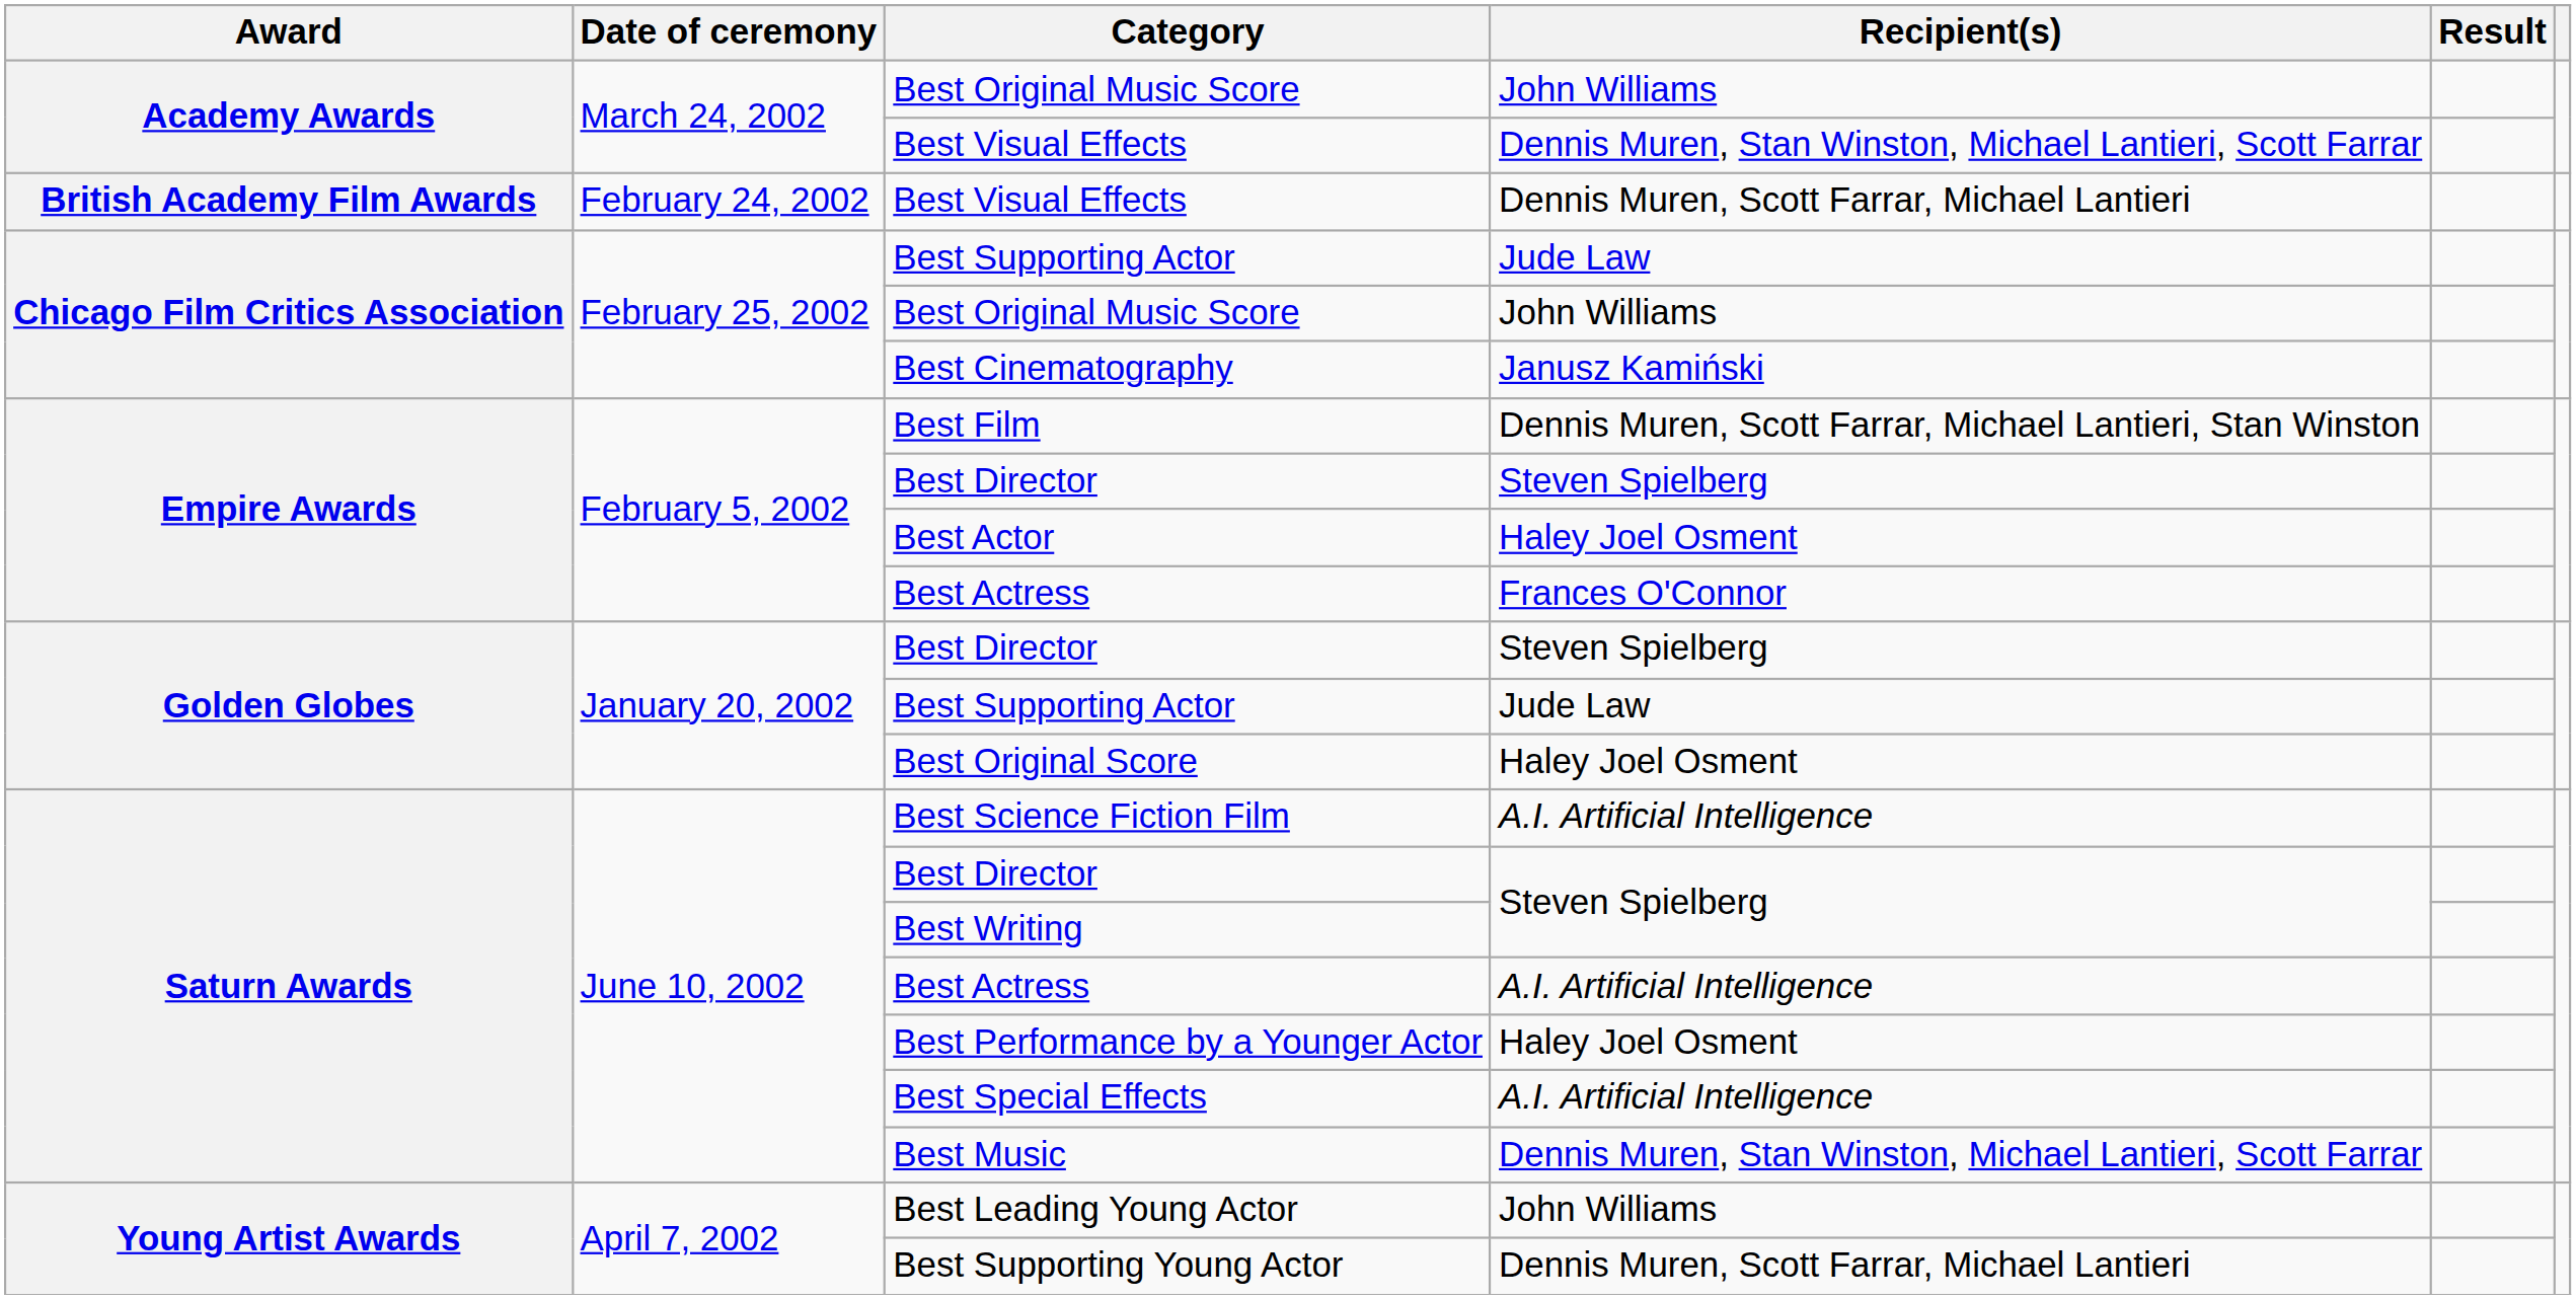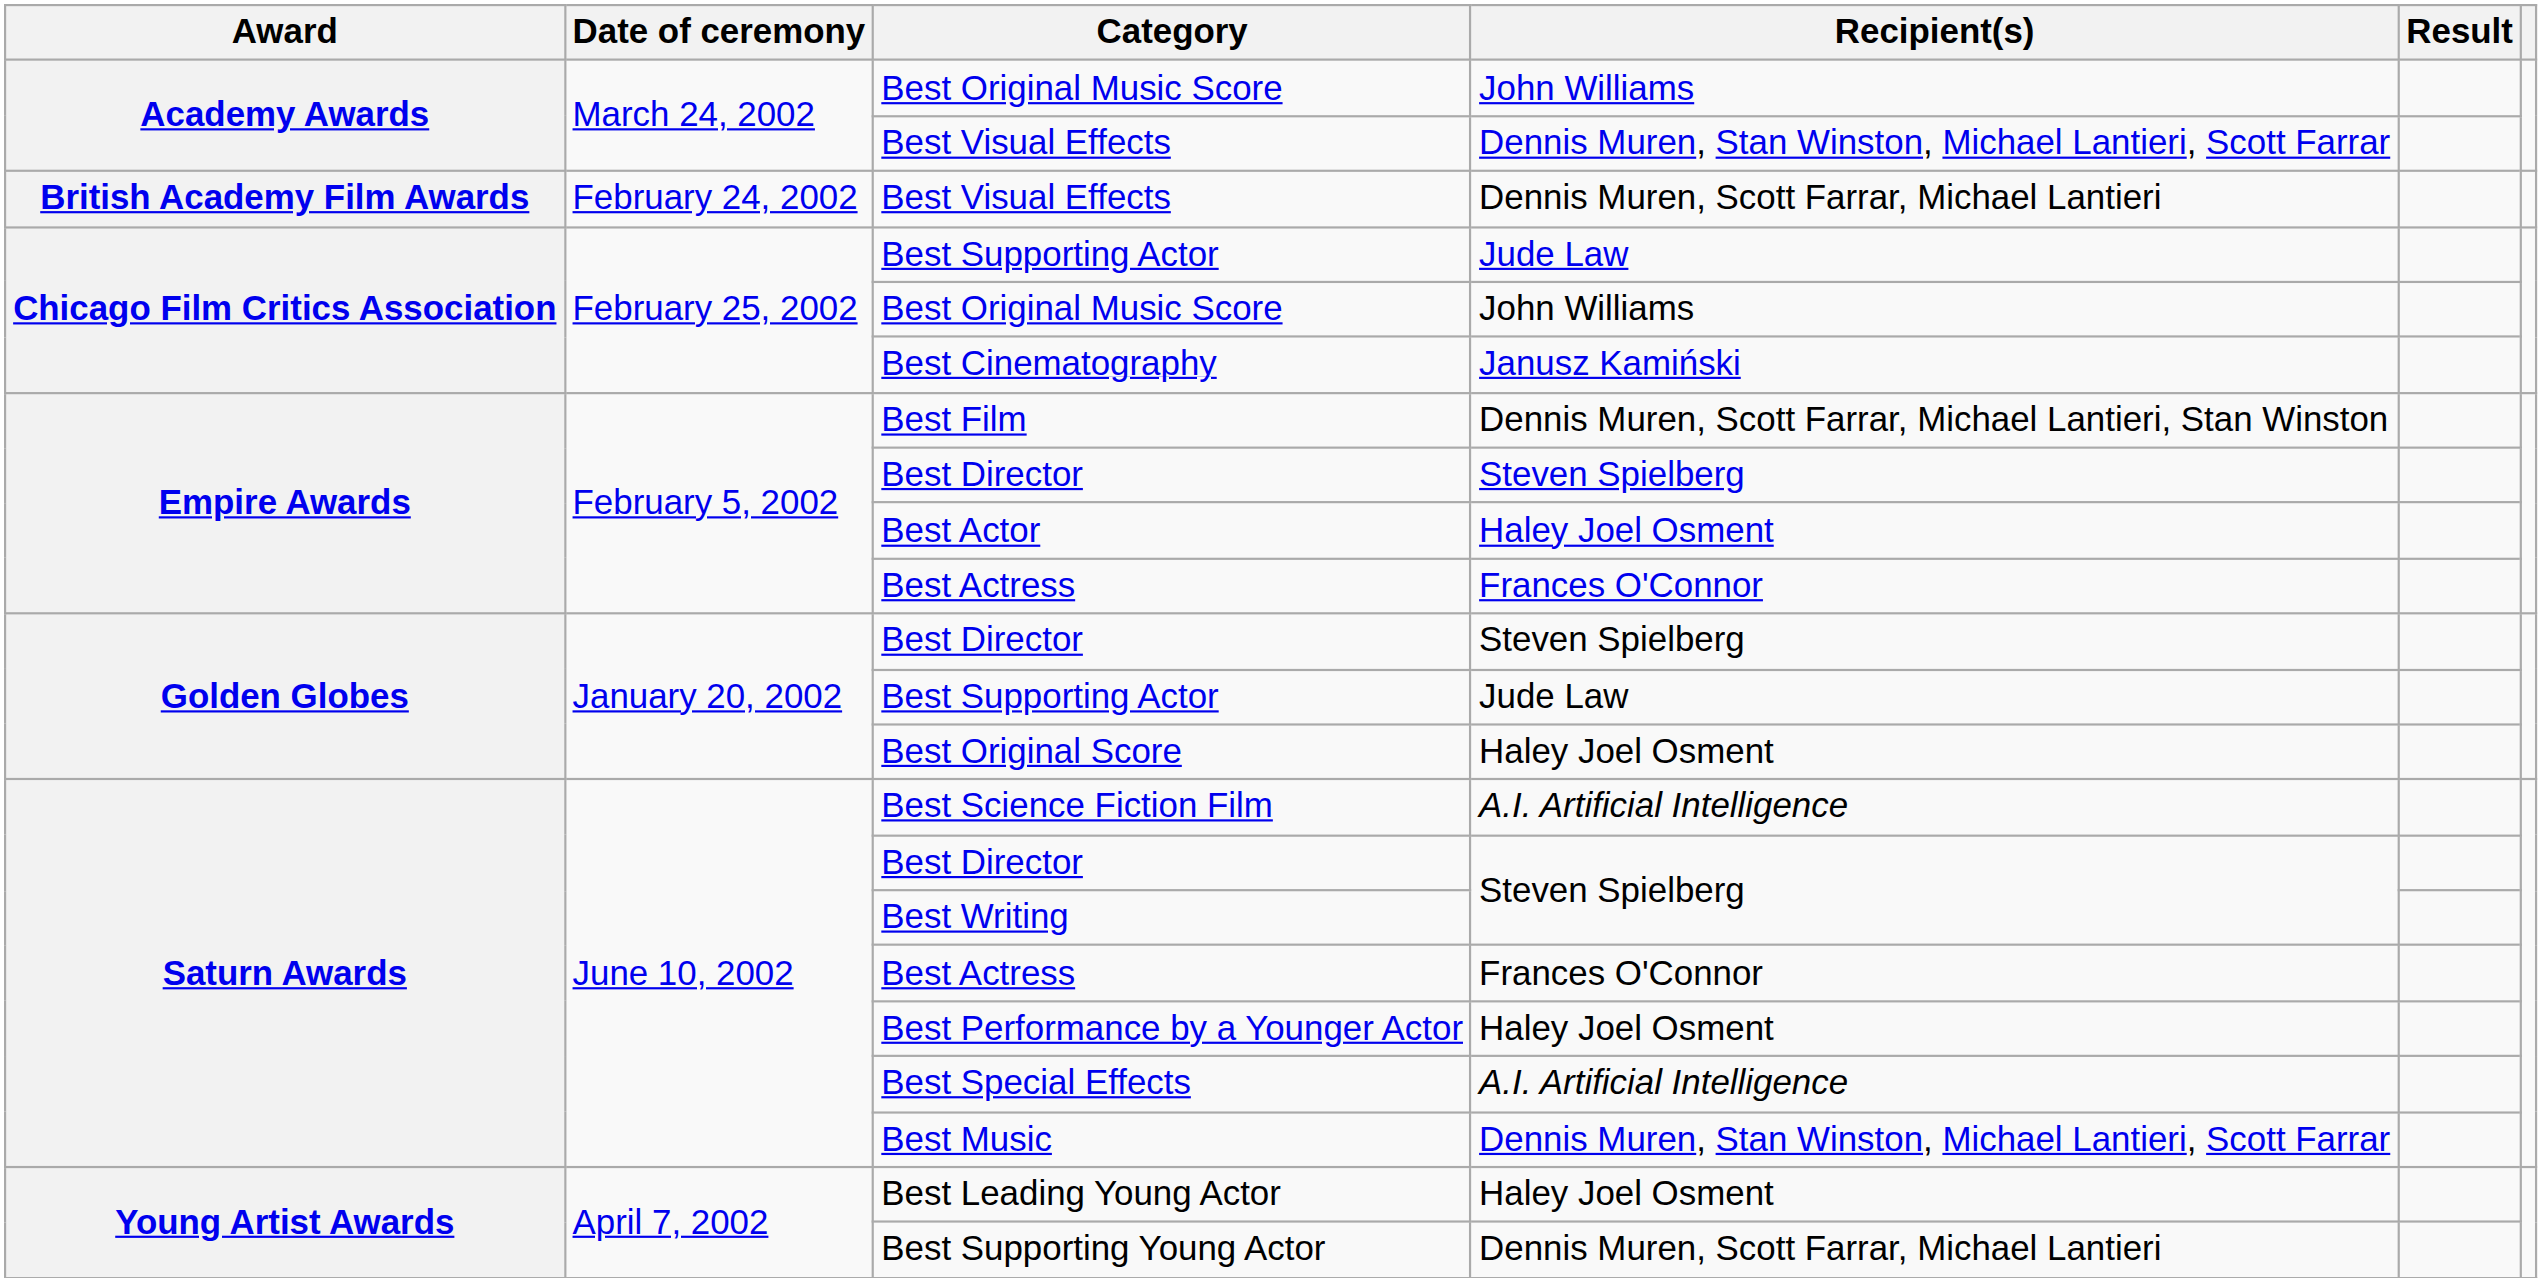Saturn Awards / Best Actress | Recipient(s): A.I. Artificial Intelligence -> Frances O'Connor
Best Leading Young Actor | Recipient(s): John Williams -> Haley Joel Osment
